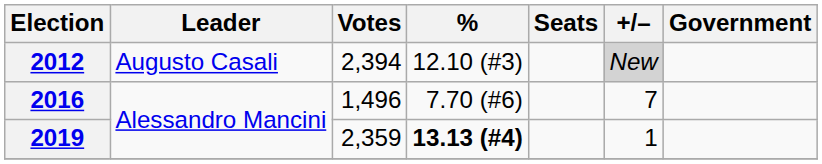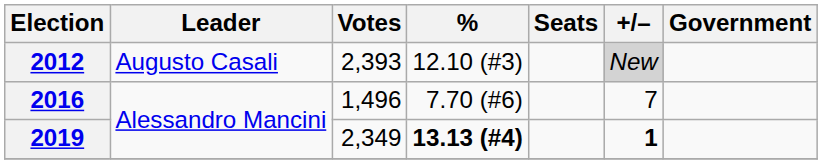2012 | Votes: 2,394 -> 2,393
2019 | Votes: 2,359 -> 2,349
2019 | +/–: normal -> bold
